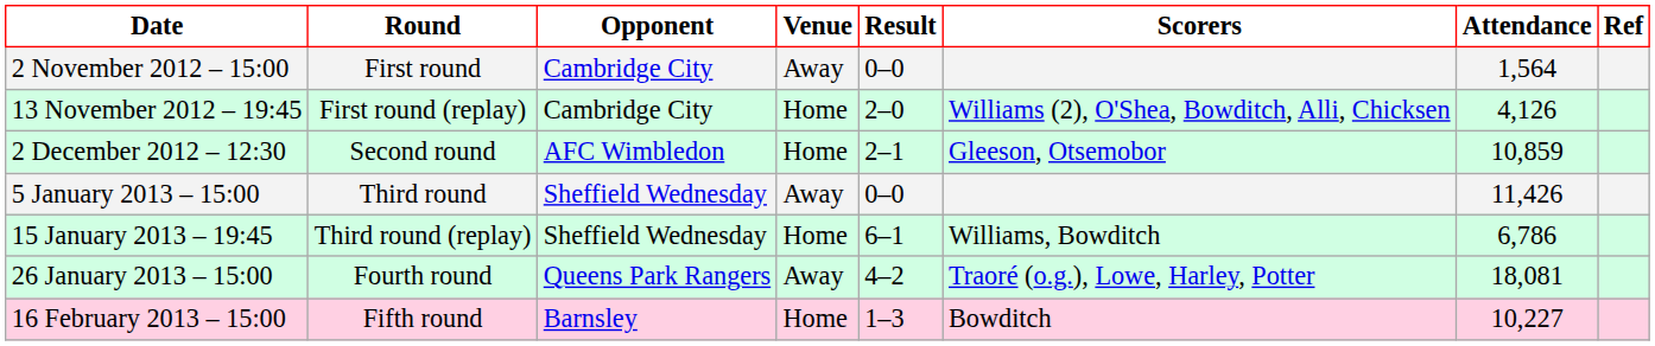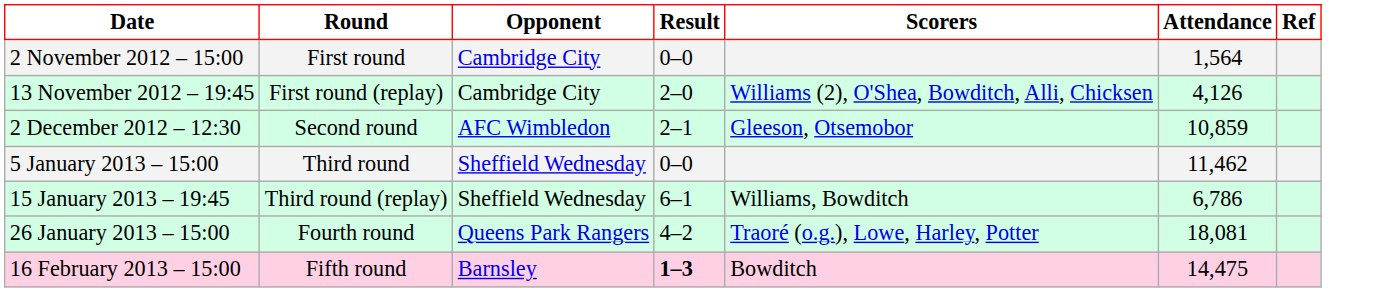- column: Venue | Away | Home | Home | Away | Home | Away | Home
5 January 2013 – 15:00 | Attendance: 11,426 -> 11,462
16 February 2013 – 15:00 | Result: normal -> bold
16 February 2013 – 15:00 | Attendance: 10,227 -> 14,475
